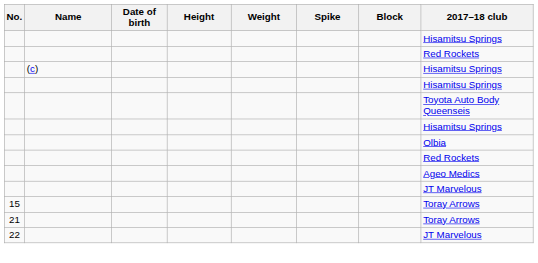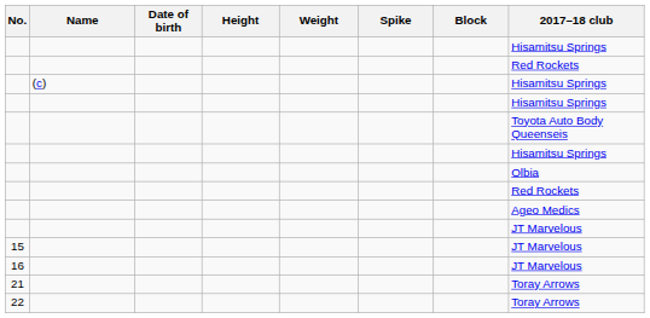15 | 2017–18 club: Toray Arrows -> JT Marvelous
+ row: 16 | JT Marvelous
22 | 2017–18 club: JT Marvelous -> Toray Arrows
